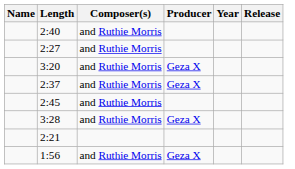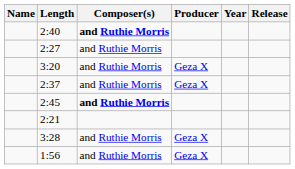2:40 | Composer(s): normal -> bold
2:45 | Composer(s): normal -> bold
rows swapped: 2:21 <-> 3:28
